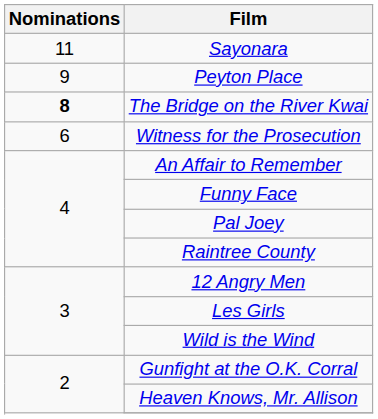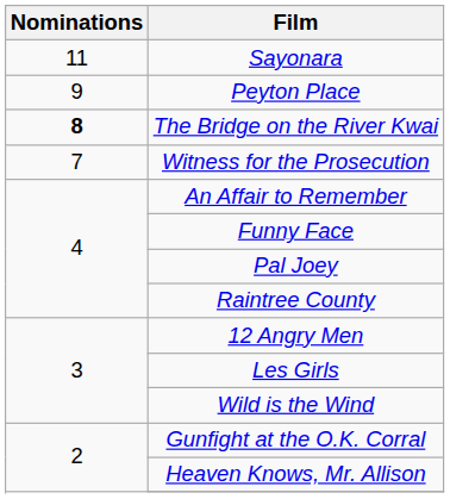Witness for the Prosecution | Nominations: 6 -> 7
